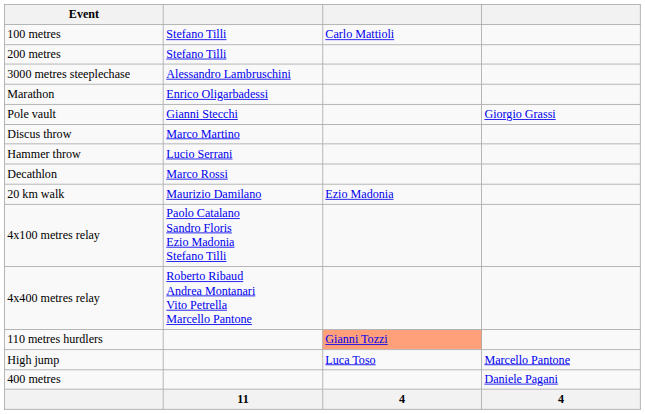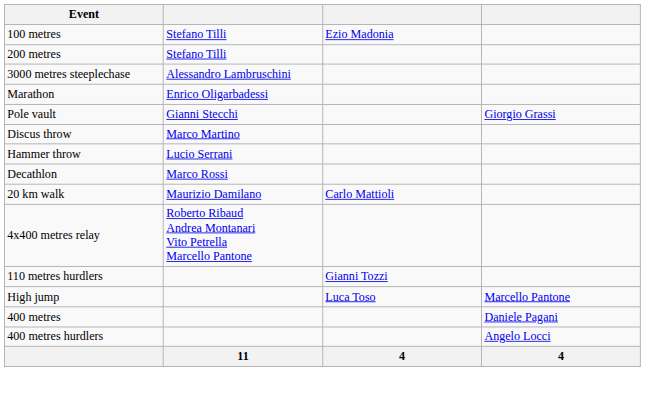100 metres | column 3: Carlo Mattioli -> Ezio Madonia
20 km walk | column 3: Ezio Madonia -> Carlo Mattioli
- row: 4x100 metres relay | Paolo Catalano Sandro Floris Ezio Madonia Stefano Tilli
110 metres hurdlers | column 3: lightsalmon background -> no background
+ row: 400 metres hurdlers | Angelo Locci
